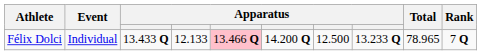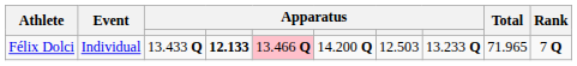Félix Dolci | column 4: normal -> bold
Félix Dolci | column 7: 12.500 -> 12.503
Félix Dolci | Total: 78.965 -> 71.965
